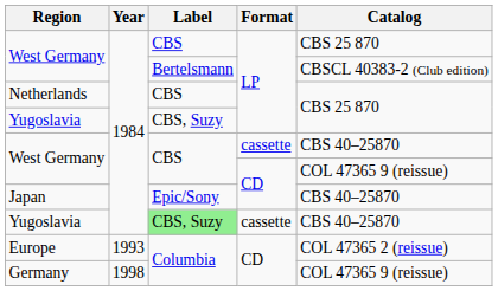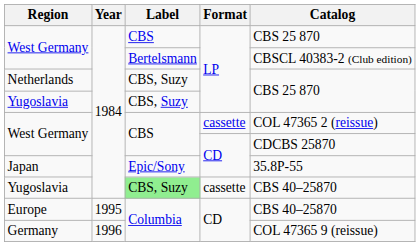Netherlands | Label: CBS -> CBS, Suzy
West Germany / cassette | Catalog: CBS 40–25870 -> COL 47365 2 (reissue)
West Germany / CD | Catalog: COL 47365 9 (reissue) -> CDCBS 25870
Japan | Catalog: CBS 40–25870 -> 35.8P-55
Europe | Year: 1993 -> 1995
Europe | Catalog: COL 47365 2 (reissue) -> CBS 40–25870
Germany | Year: 1998 -> 1996
